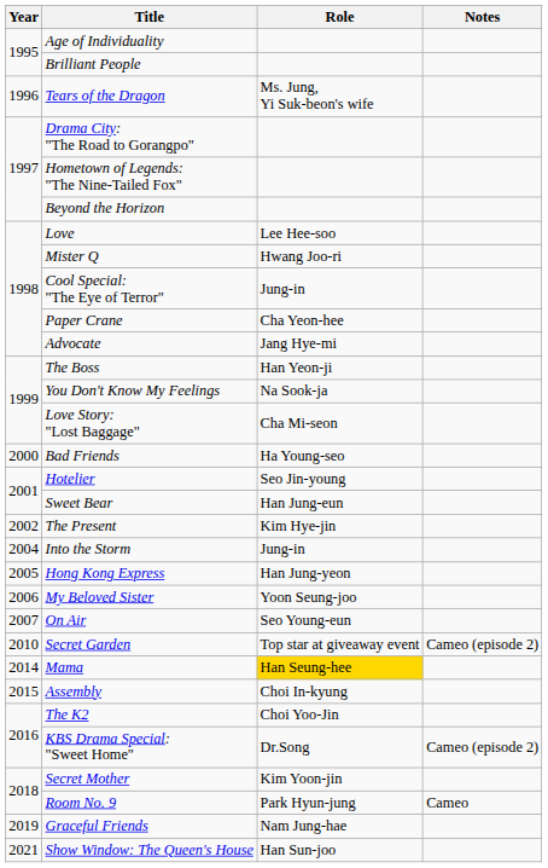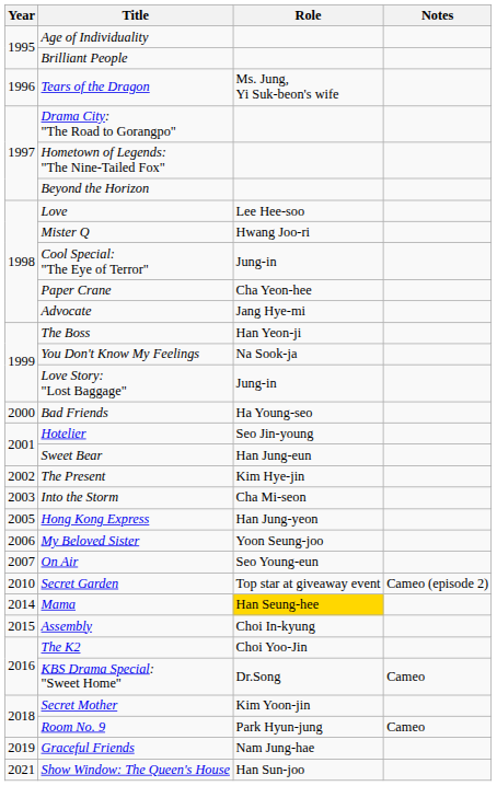Love Story: "Lost Baggage" | Role: Cha Mi-seon -> Jung-in
Into the Storm | Year: 2004 -> 2003
Into the Storm | Role: Jung-in -> Cha Mi-seon
KBS Drama Special: "Sweet Home" | Notes: Cameo (episode 2) -> Cameo
